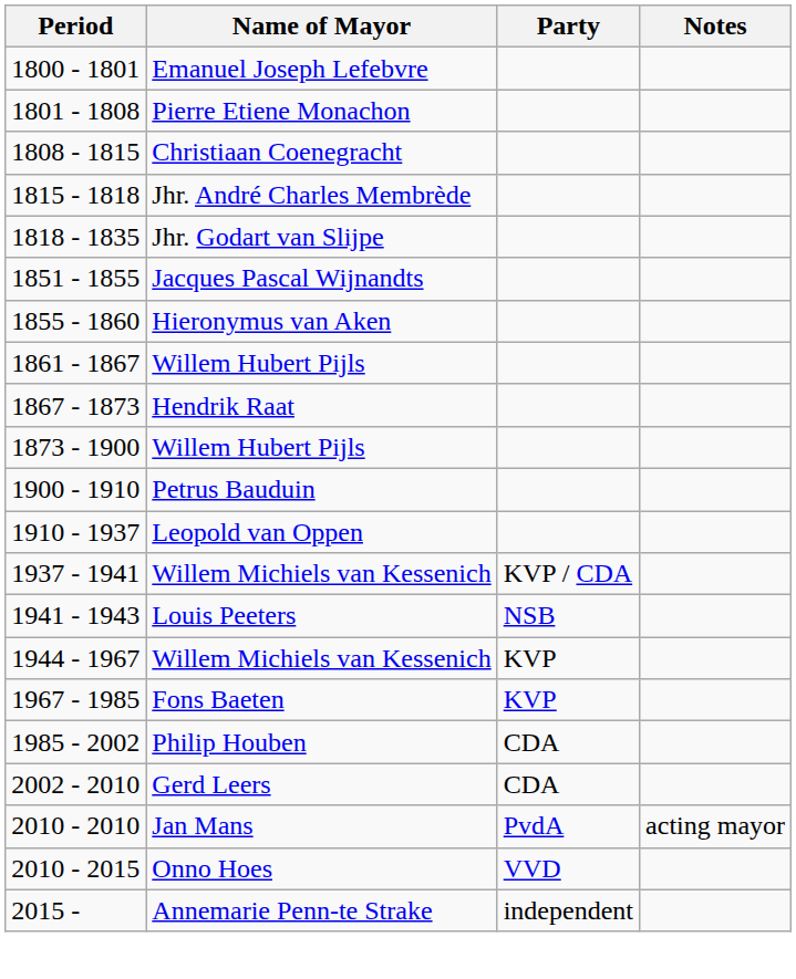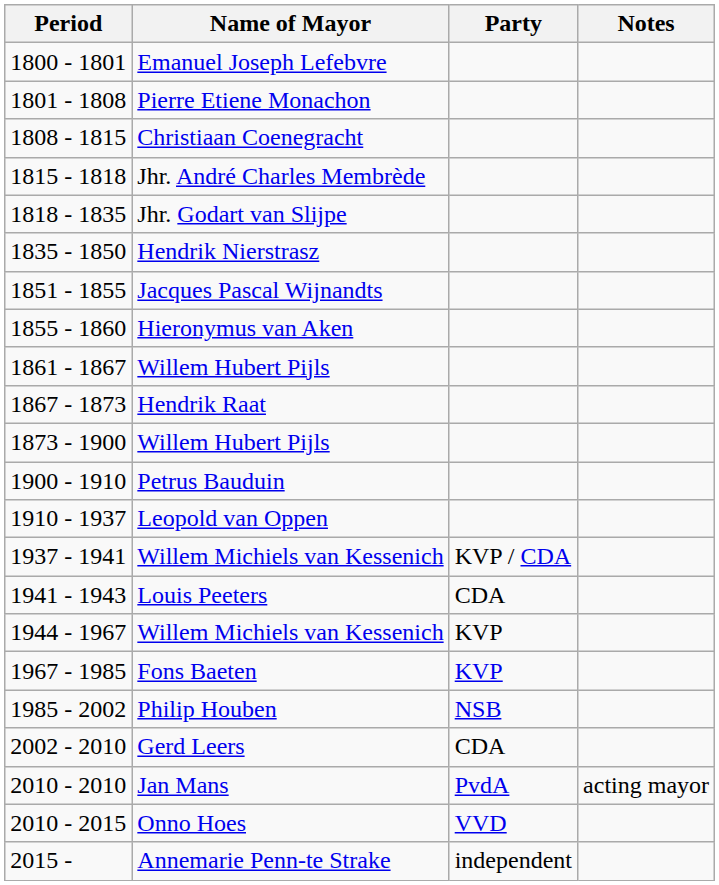+ row: 1835 - 1850 | Hendrik Nierstrasz
Louis Peeters | Party: NSB -> CDA
Philip Houben | Party: CDA -> NSB
